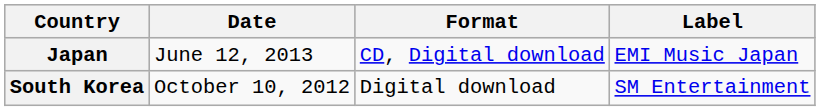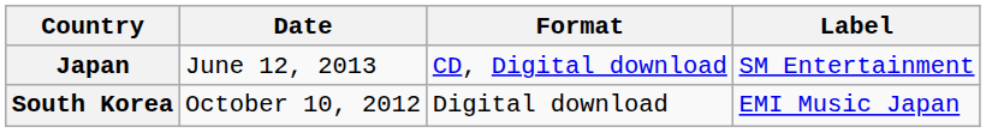Japan | Label: EMI Music Japan -> SM Entertainment
South Korea | Label: SM Entertainment -> EMI Music Japan
